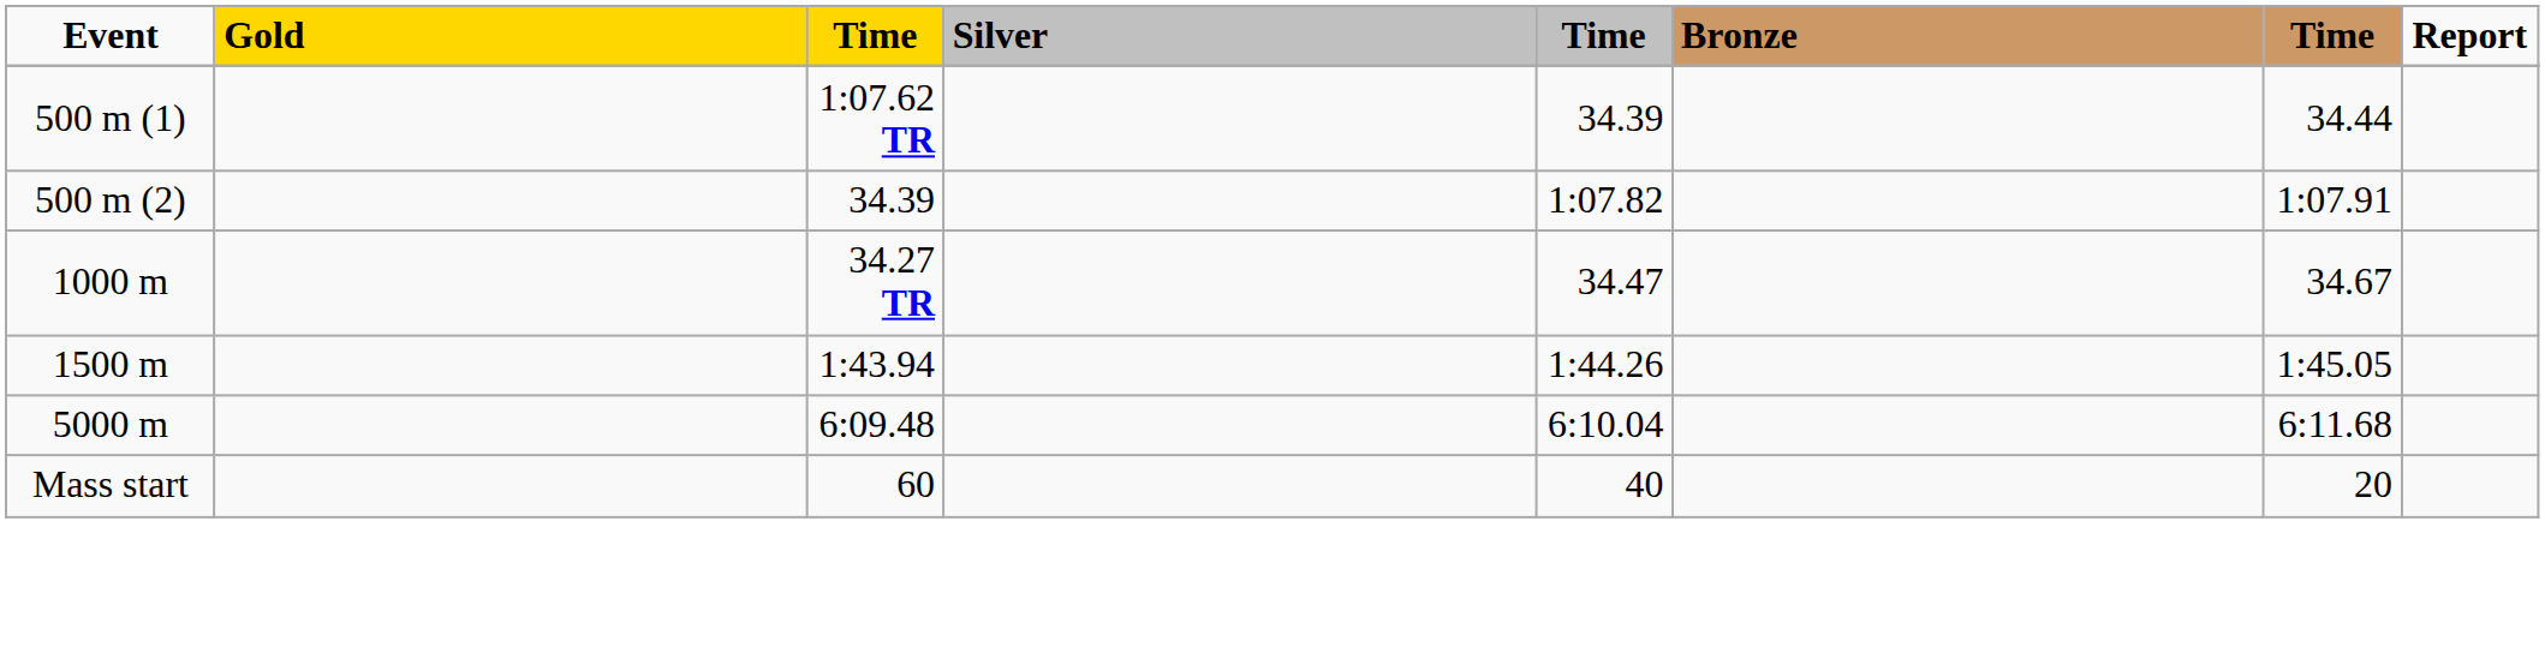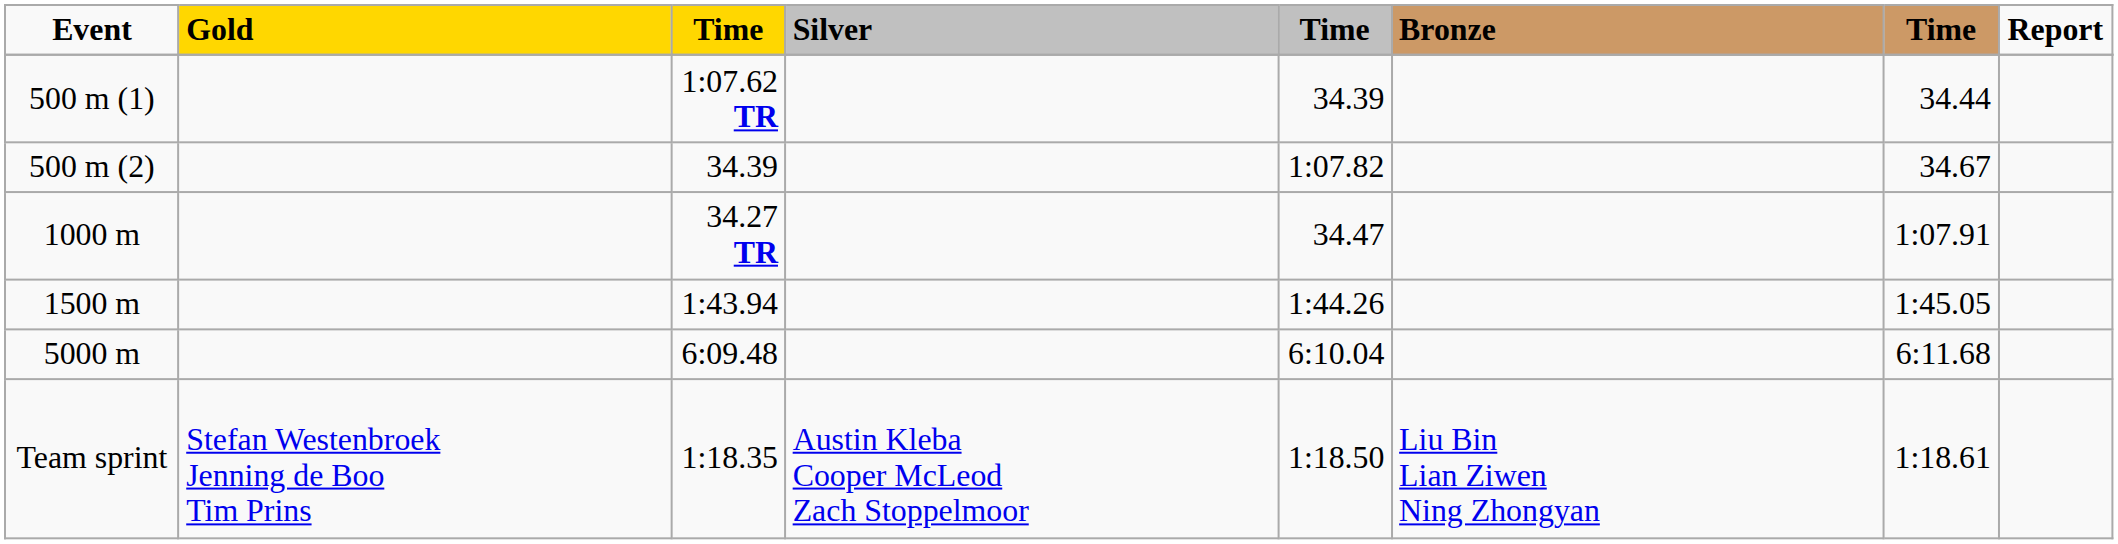500 m (2) | column 7: 1:07.91 -> 34.67
1000 m | column 7: 34.67 -> 1:07.91
- row: Mass start | 60 | 40 | 20
+ row: Team sprint | Stefan Westenbroek Jenning de Boo Tim Prins | 1:18.35 | Austin Kleba Cooper McLeod Zach Stoppelmoor | 1:18.50 | Liu Bin Lian Ziwen Ning Zhongyan | 1:18.61
